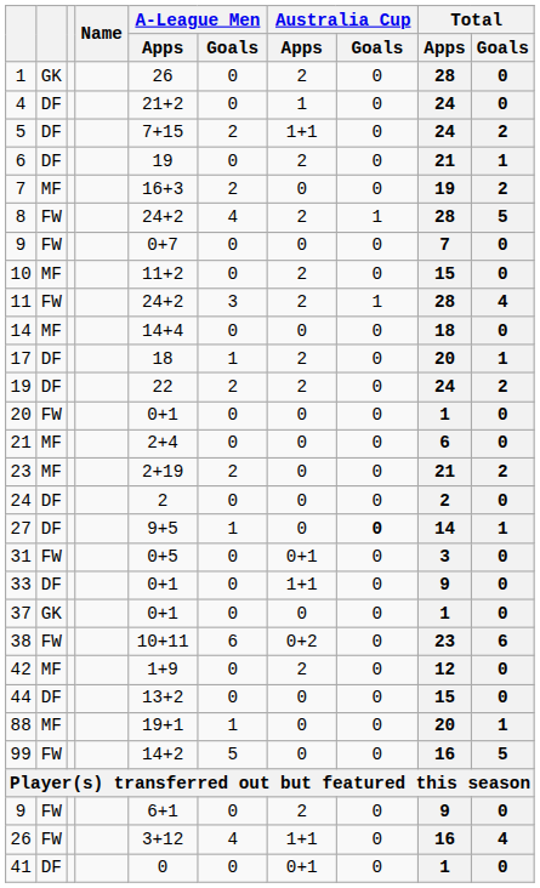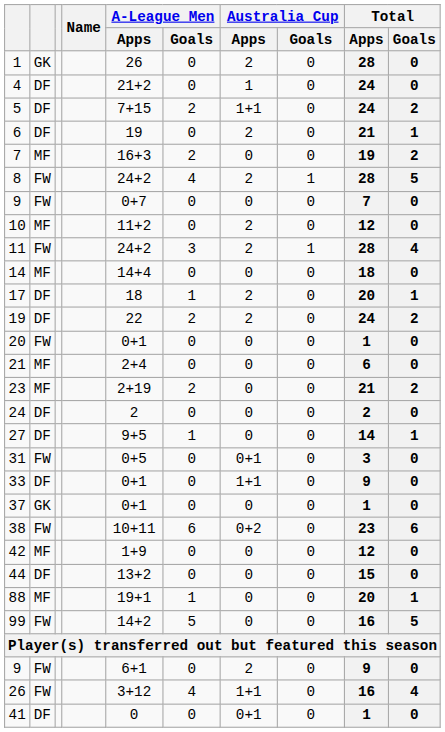10 | Total / Apps: 15 -> 12
27 | Australia Cup / Goals: bold -> normal
42 | Australia Cup / Apps: 2 -> 0
